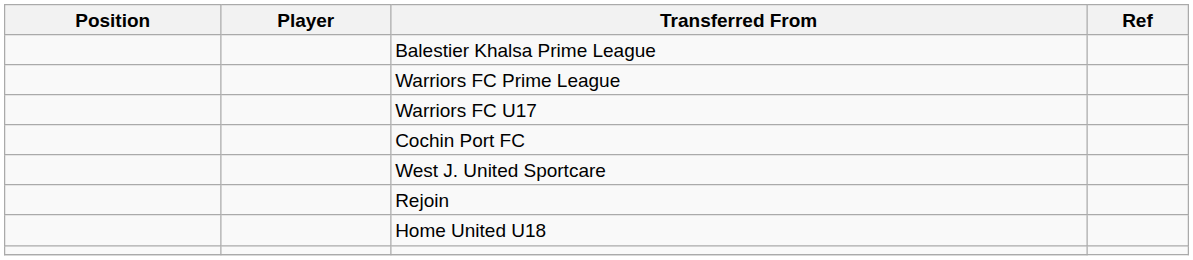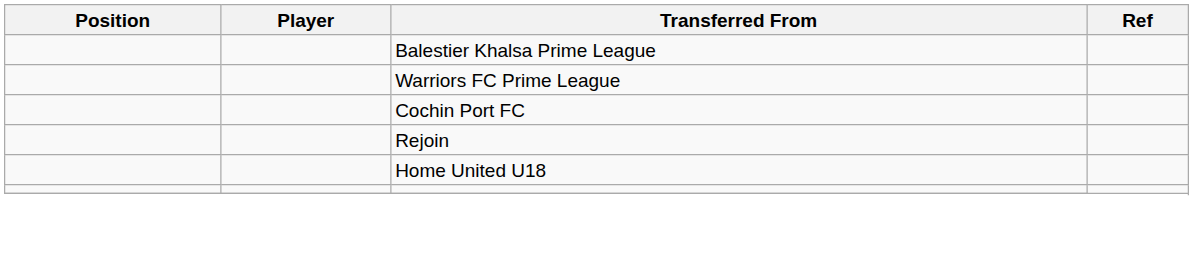- row: Warriors FC U17
- row: West J. United Sportcare
